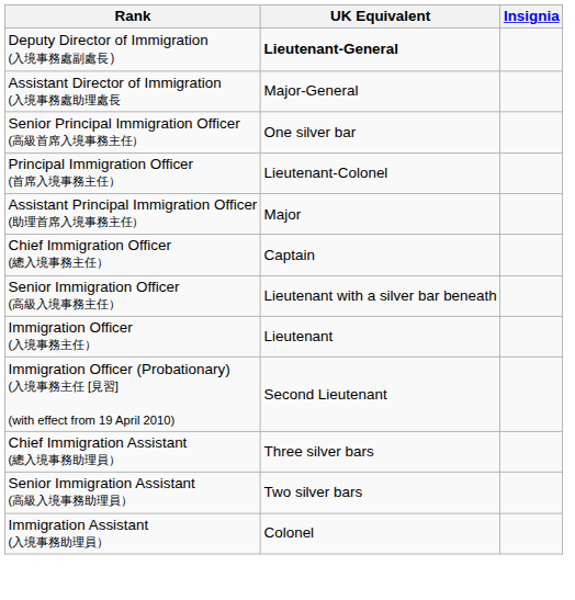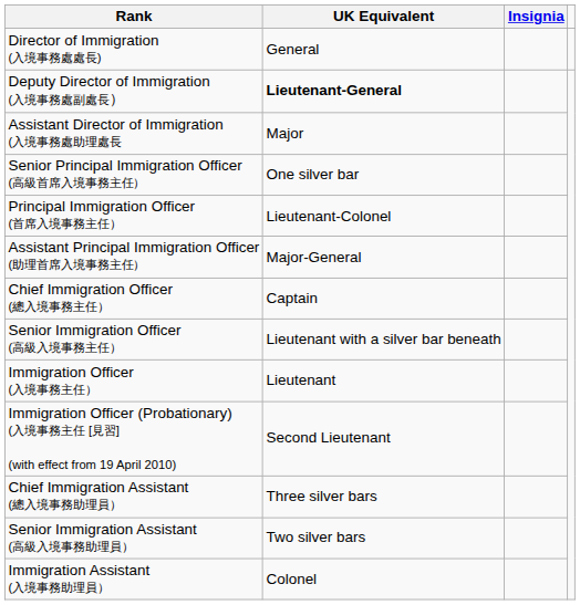+ row: Director of Immigration (入境事務處處長) | General
Assistant Director of Immigration (入境事務處助理處長 | UK Equivalent: Major-General -> Major
Assistant Principal Immigration Officer (助理首席入境事務主任） | UK Equivalent: Major -> Major-General
